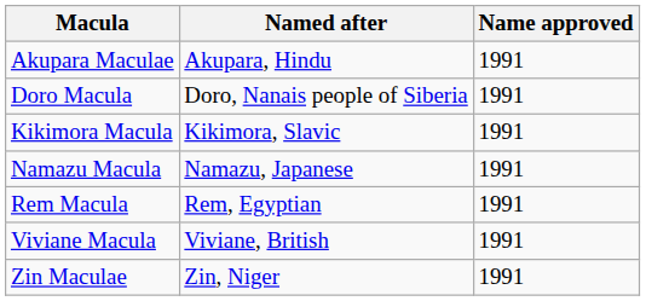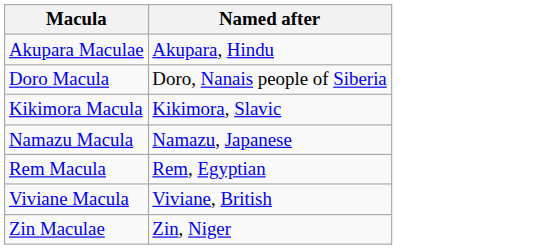- column: Name approved | 1991 | 1991 | 1991 | 1991 | 1991 | 1991 | 1991
